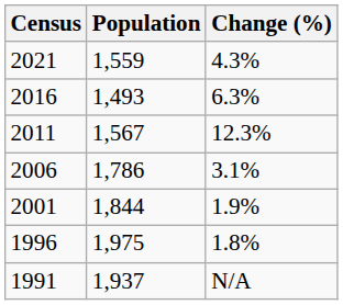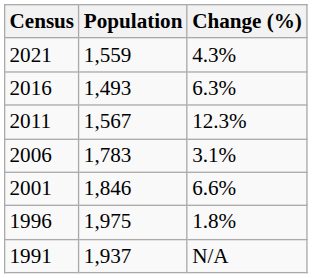2006 | Population: 1,786 -> 1,783
2001 | Population: 1,844 -> 1,846
2001 | Change (%): 1.9% -> 6.6%
